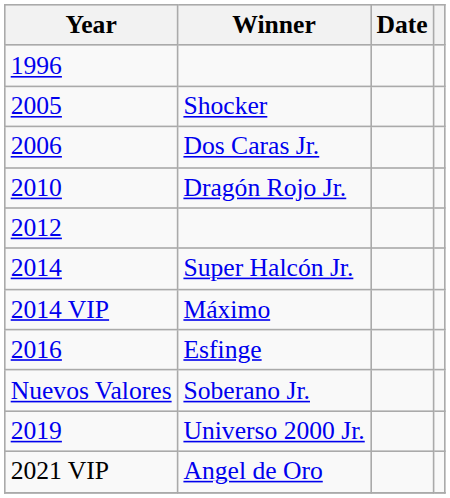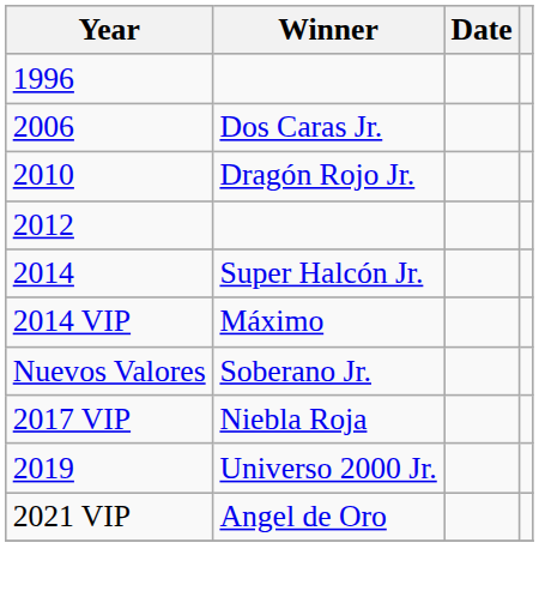- row: 2005 | Shocker
- row: 2016 | Esfinge
+ row: 2017 VIP | Niebla Roja
